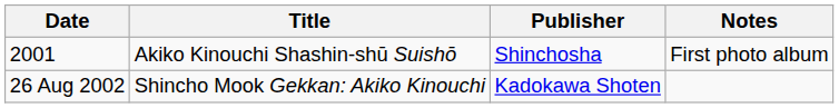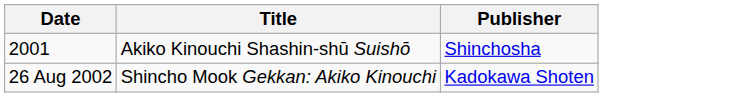- column: Notes | First photo album
